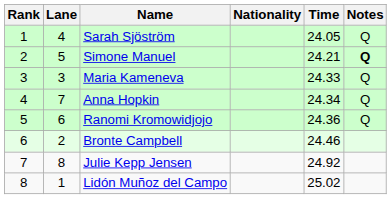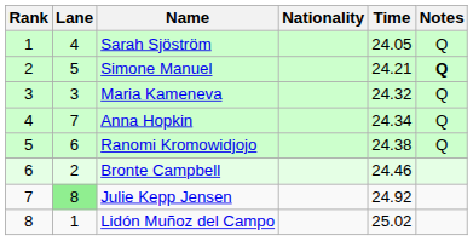Maria Kameneva | Time: 24.33 -> 24.32
Ranomi Kromowidjojo | Time: 24.36 -> 24.38
Julie Kepp Jensen | Lane: no background -> lightgreen background
